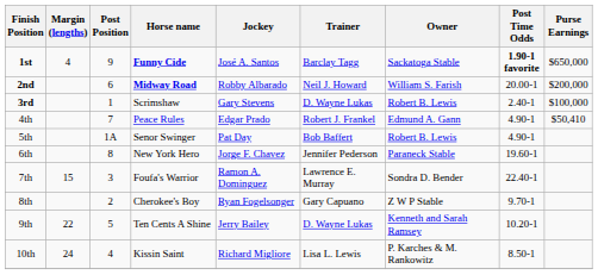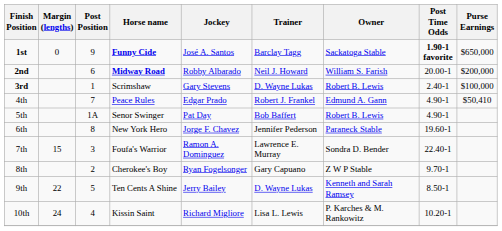1st | Margin (lengths): 4 -> 0
9th | Post Time Odds: 10.20-1 -> 8.50-1
10th | Post Time Odds: 8.50-1 -> 10.20-1
